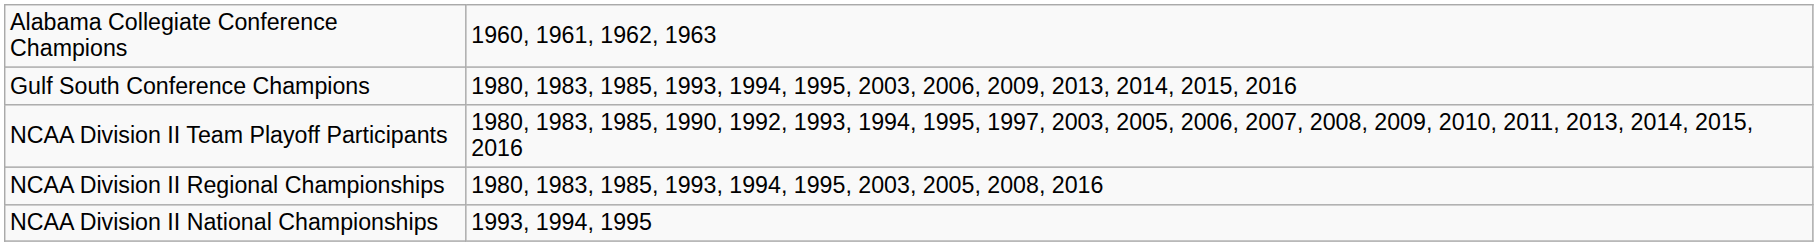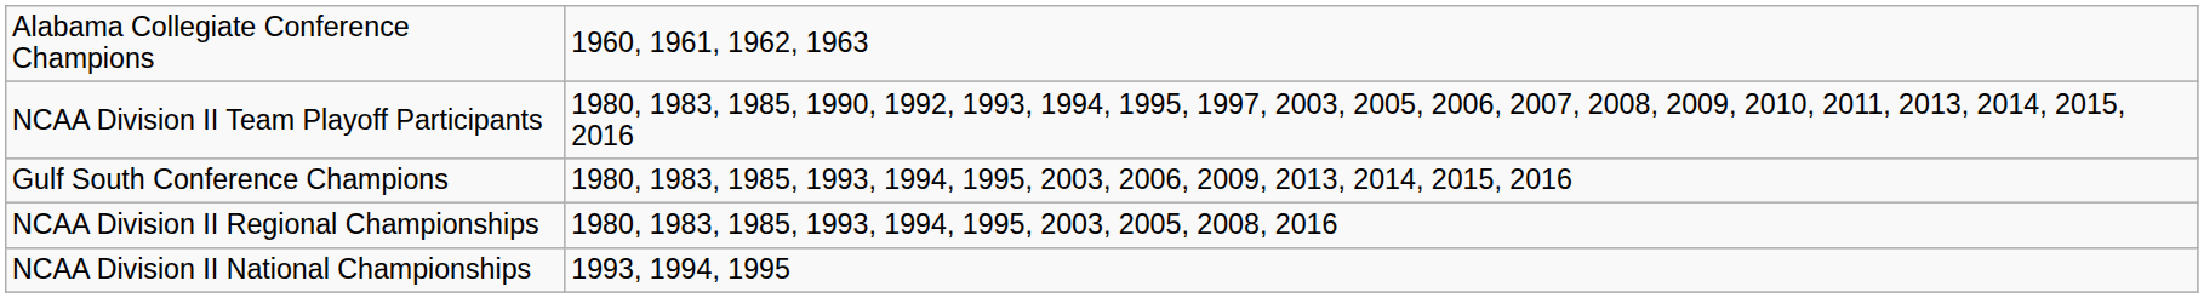rows swapped: Gulf South Conference Champions <-> NCAA Division II Team Playoff Participants
